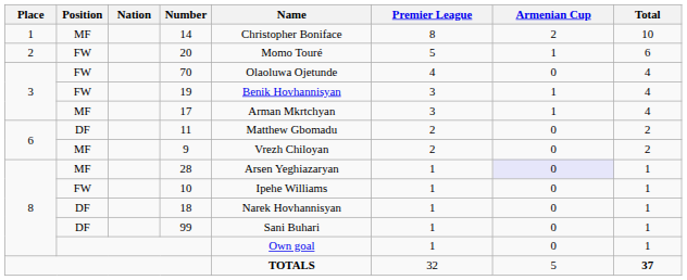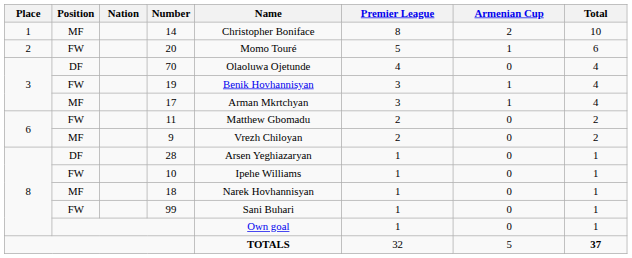70 | Position: FW -> DF
11 | Position: DF -> FW
28 | Position: MF -> DF
28 | Armenian Cup: lavender background -> no background
18 | Position: DF -> MF
99 | Position: DF -> FW
